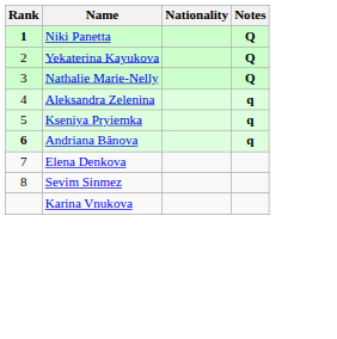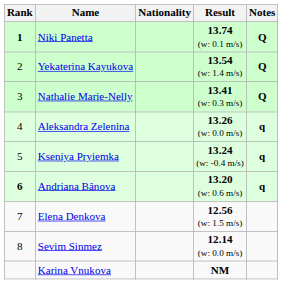+ column: Result | 13.74 (w: 0.1 m/s) | 13.54 (w: 1.4 m/s) | 13.41 (w: 0.3 m/s) | 13.26 (w: 0.0 m/s) | 13.24 (w: -0.4 m/s) | 13.20 (w: 0.6 m/s) | 12.56 (w: 1.5 m/s) | 12.14 (w: 0.0 m/s) | NM
